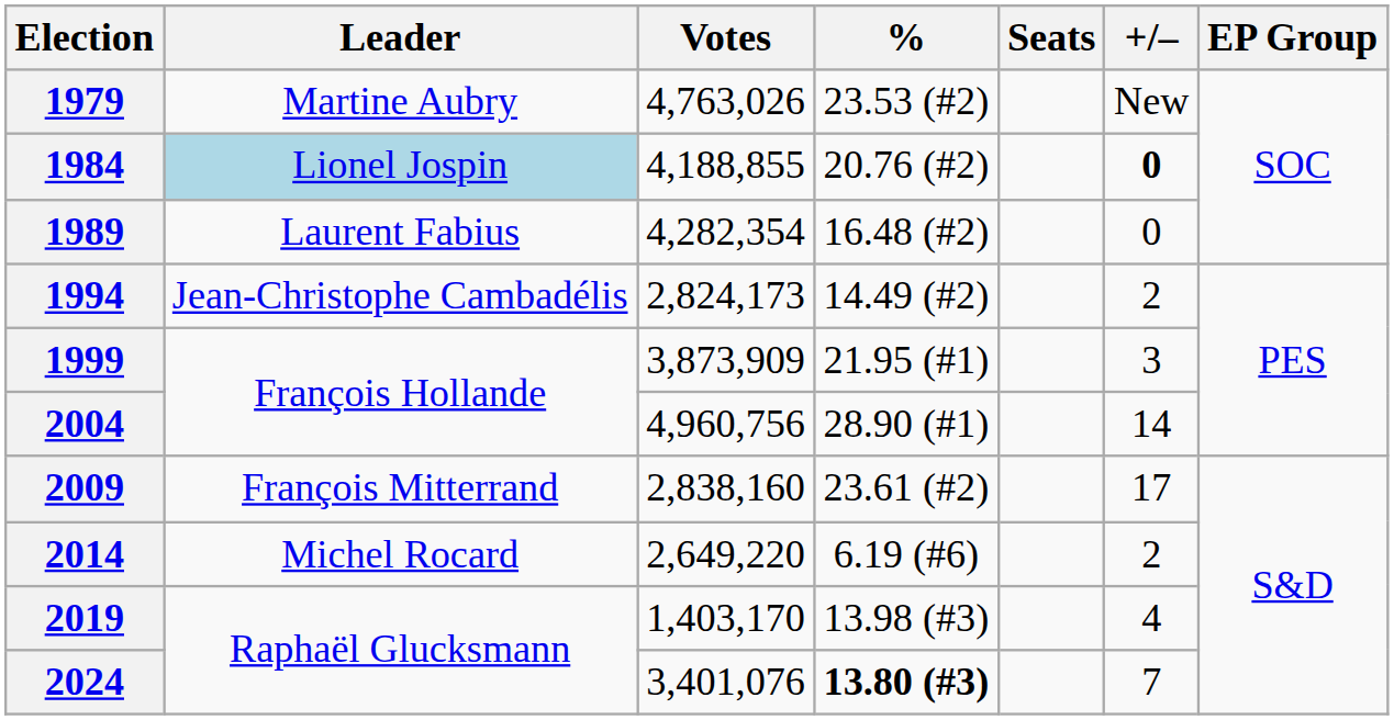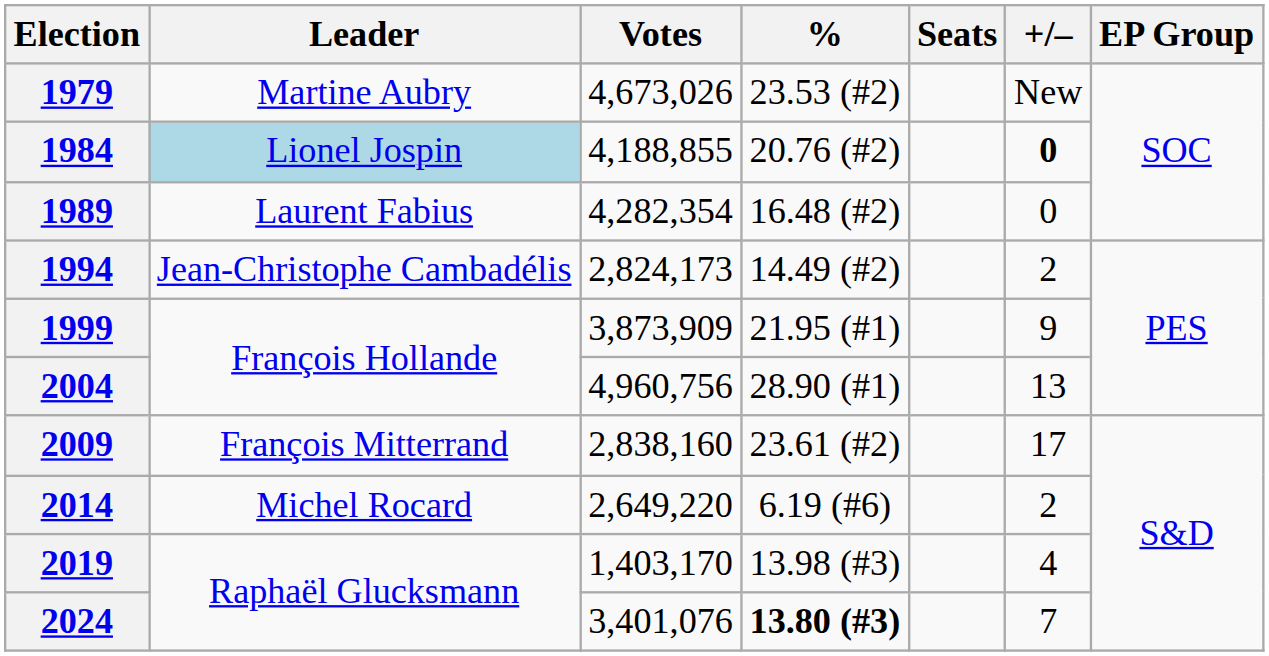1979 | Votes: 4,763,026 -> 4,673,026
1999 | +/–: 3 -> 9
2004 | +/–: 14 -> 13
